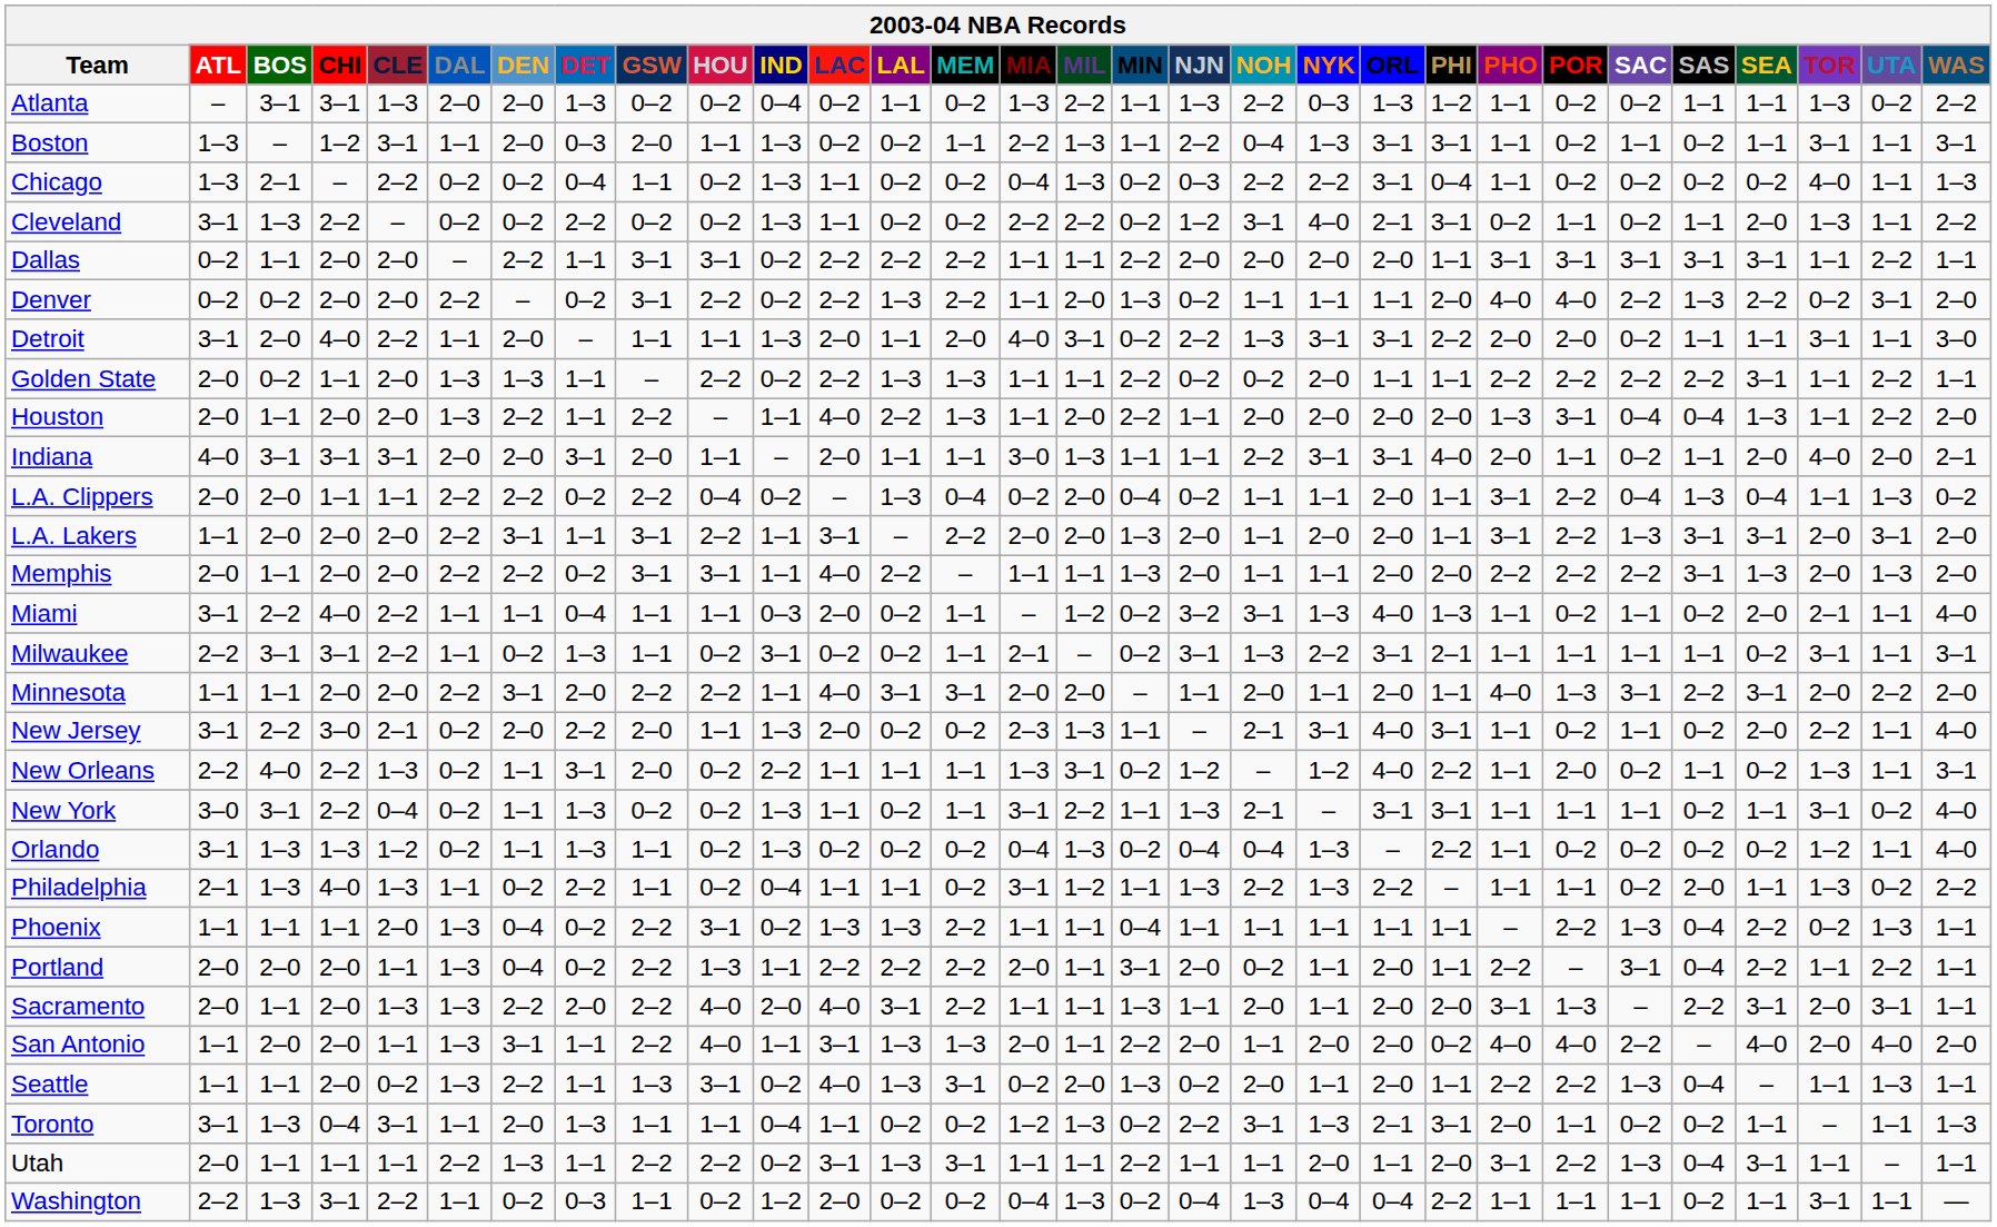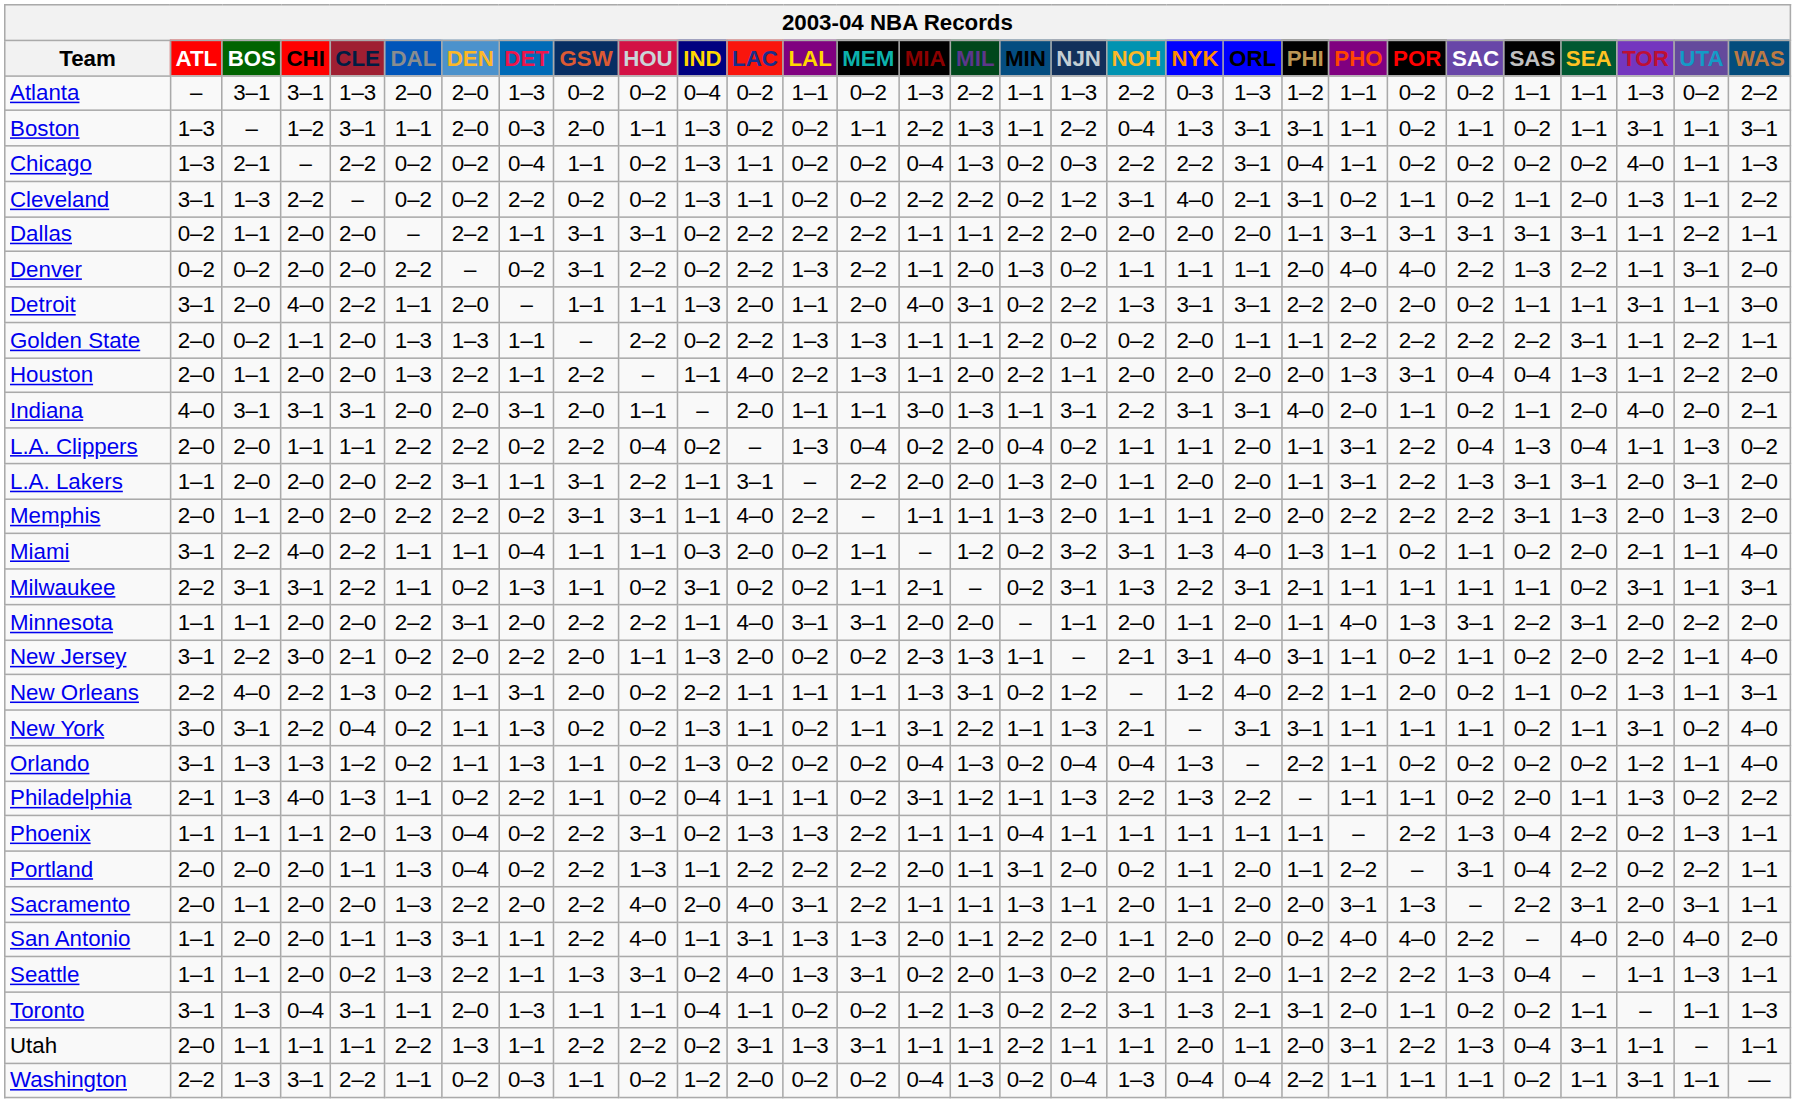Denver | TOR: 0–2 -> 1–1
Indiana | NJN: 1–1 -> 3–1
Portland | TOR: 1–1 -> 0–2
Sacramento | CLE: 1–3 -> 2–0
